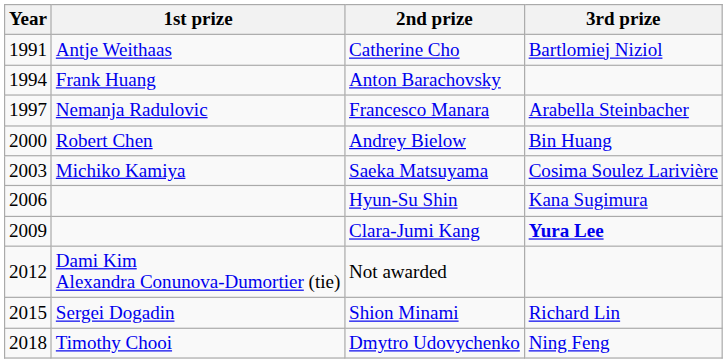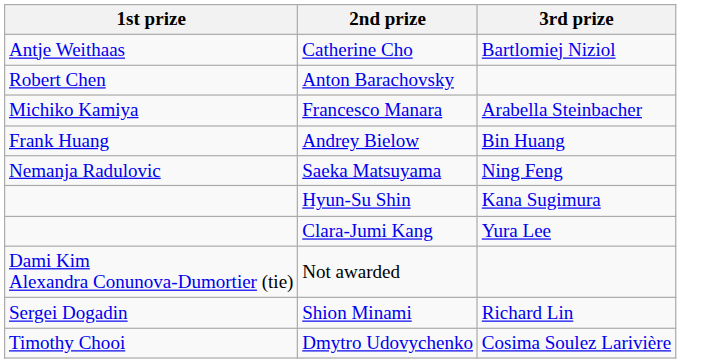- column: Year | 1991 | 1994 | 1997 | 2000 | 2003 | 2006 | 2009 | 2012 | 2015 | 2018
Anton Barachovsky | 1st prize: Frank Huang -> Robert Chen
Francesco Manara | 1st prize: Nemanja Radulovic -> Michiko Kamiya
Andrey Bielow | 1st prize: Robert Chen -> Frank Huang
Saeka Matsuyama | 1st prize: Michiko Kamiya -> Nemanja Radulovic
Saeka Matsuyama | 3rd prize: Cosima Soulez Larivière -> Ning Feng
Clara-Jumi Kang | 3rd prize: bold -> normal
Dmytro Udovychenko | 3rd prize: Ning Feng -> Cosima Soulez Larivière
